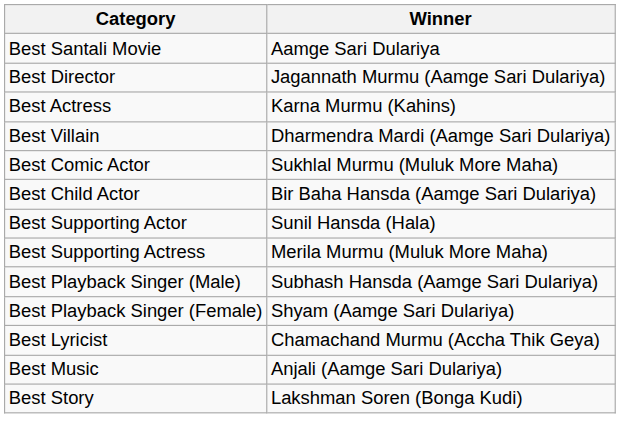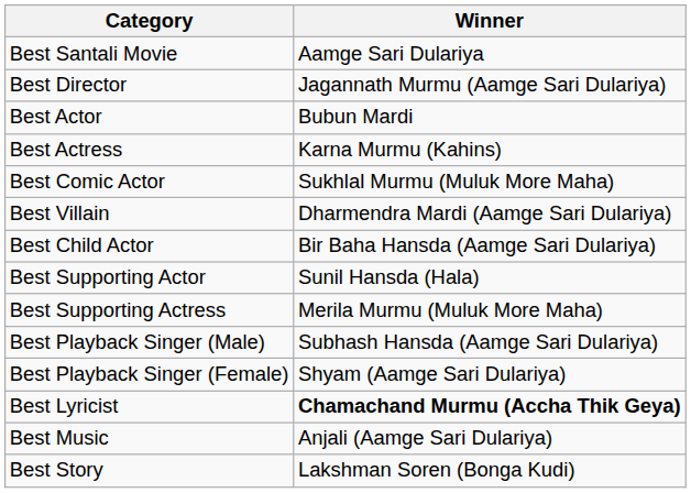+ row: Best Actor | Bubun Mardi
rows swapped: Best Villain <-> Best Comic Actor
Best Lyricist | Winner: normal -> bold
